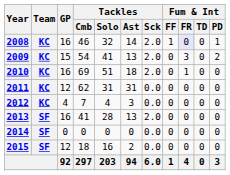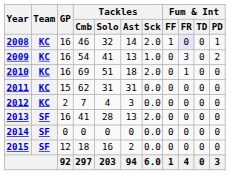2009 | GP: 15 -> 16
2009 | Tackles / Sck: 2.0 -> 1.0
2011 | GP: 12 -> 15
2012 | GP: 4 -> 2
